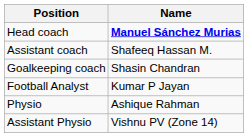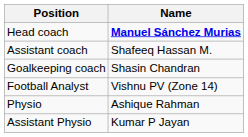Football Analyst | Name: Kumar P Jayan -> Vishnu PV (Zone 14)
Assistant Physio | Name: Vishnu PV (Zone 14) -> Kumar P Jayan
